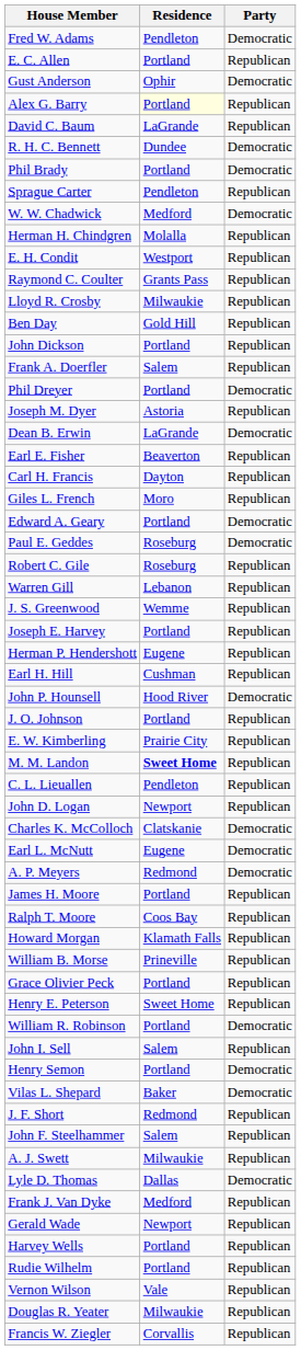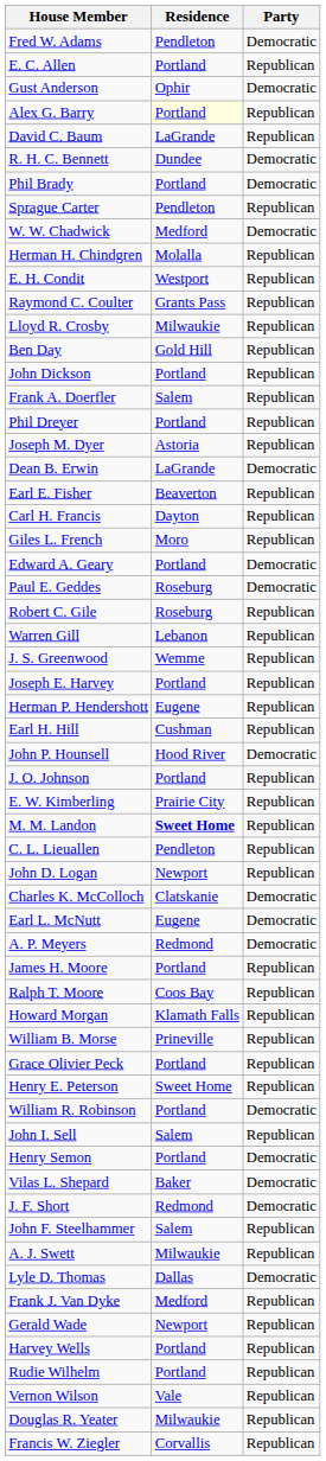Phil Dreyer | Party: Democratic -> Republican
J. F. Short | Party: Republican -> Democratic
